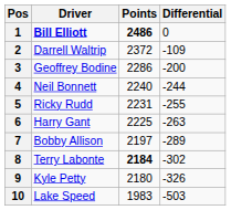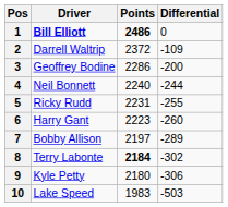6 | Points: 2225 -> 2223
6 | Differential: -263 -> -260
9 | Differential: -326 -> -306
